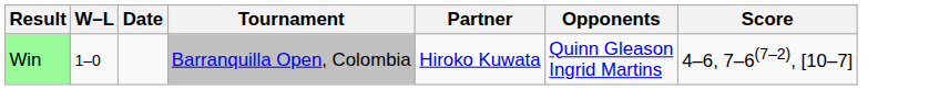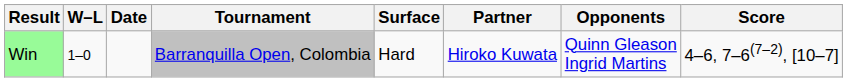+ column: Surface | Hard
